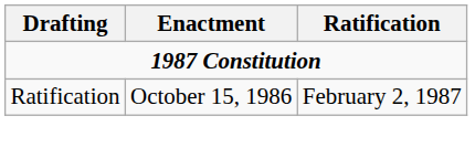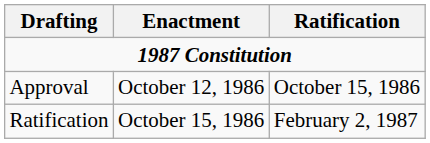+ row: Approval | October 12, 1986 | October 15, 1986
